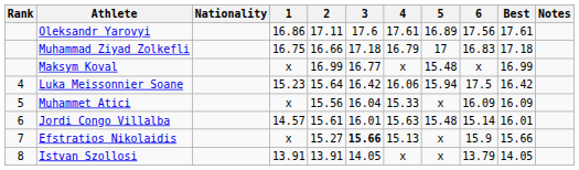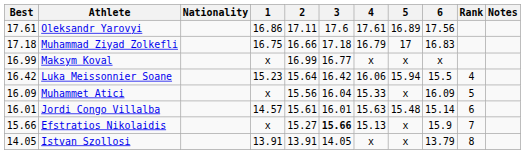columns swapped: Rank <-> Best
Maksym Koval | 5: 15.48 -> x
Luka Meissonnier Soane | 6: 17.5 -> 15.5
